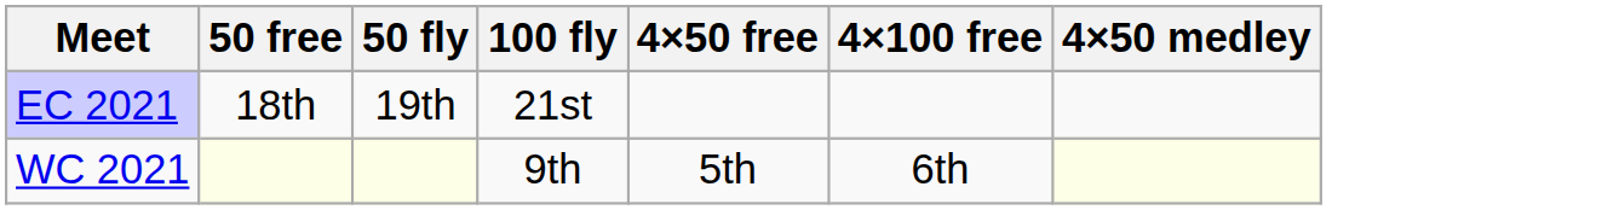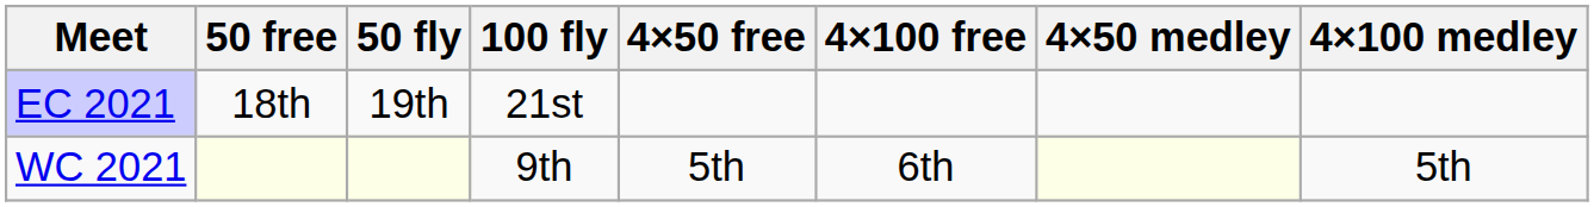+ column: 4×100 medley | 5th
